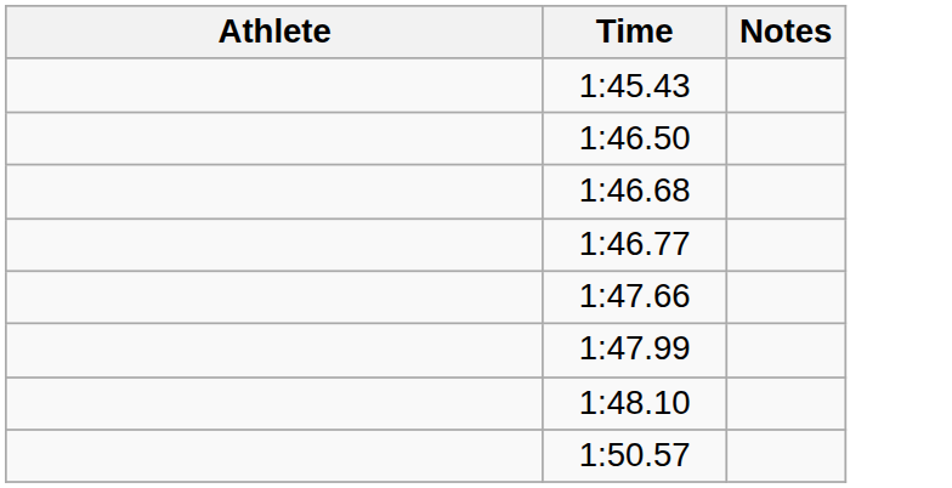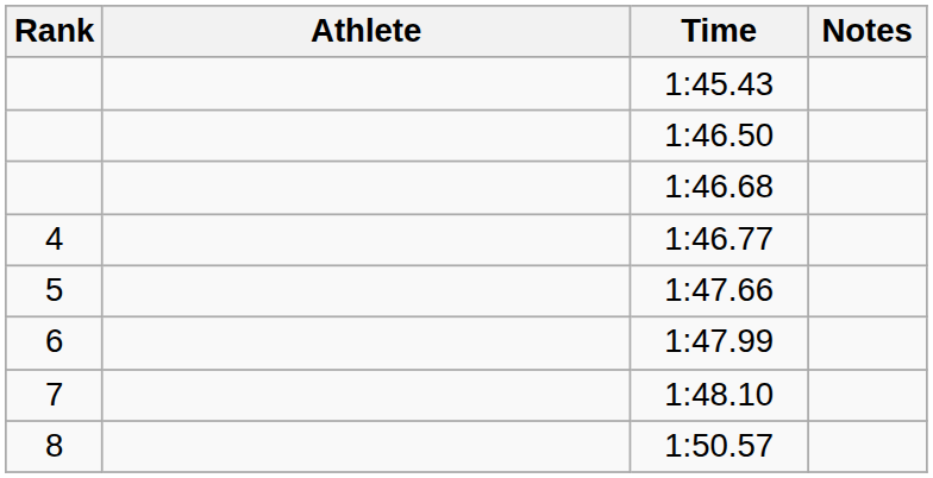+ column: Rank | 4 | 5 | 6 | 7 | 8
